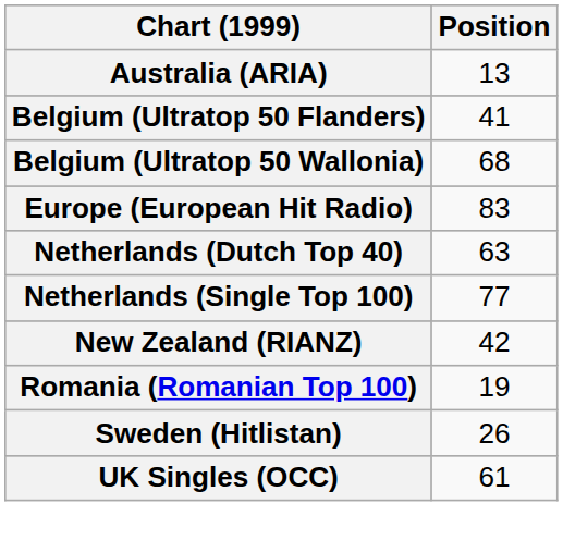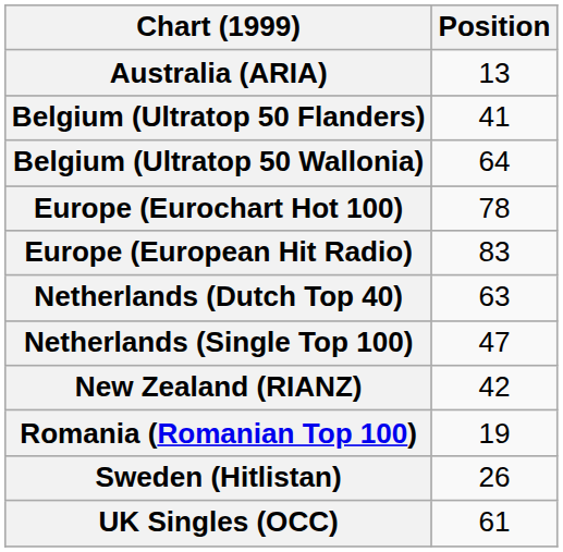Belgium (Ultratop 50 Wallonia) | Position: 68 -> 64
+ row: Europe (Eurochart Hot 100) | 78
Netherlands (Single Top 100) | Position: 77 -> 47
